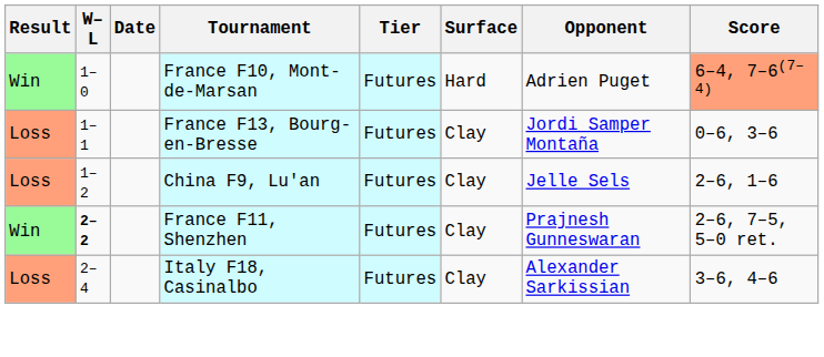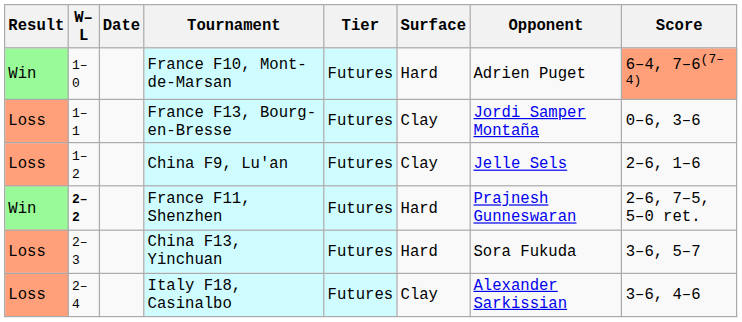France F11, Shenzhen | Surface: Clay -> Hard
+ row: Loss | 2–3 | China F13, Yinchuan | Futures | Hard | Sora Fukuda | 3–6, 5–7
